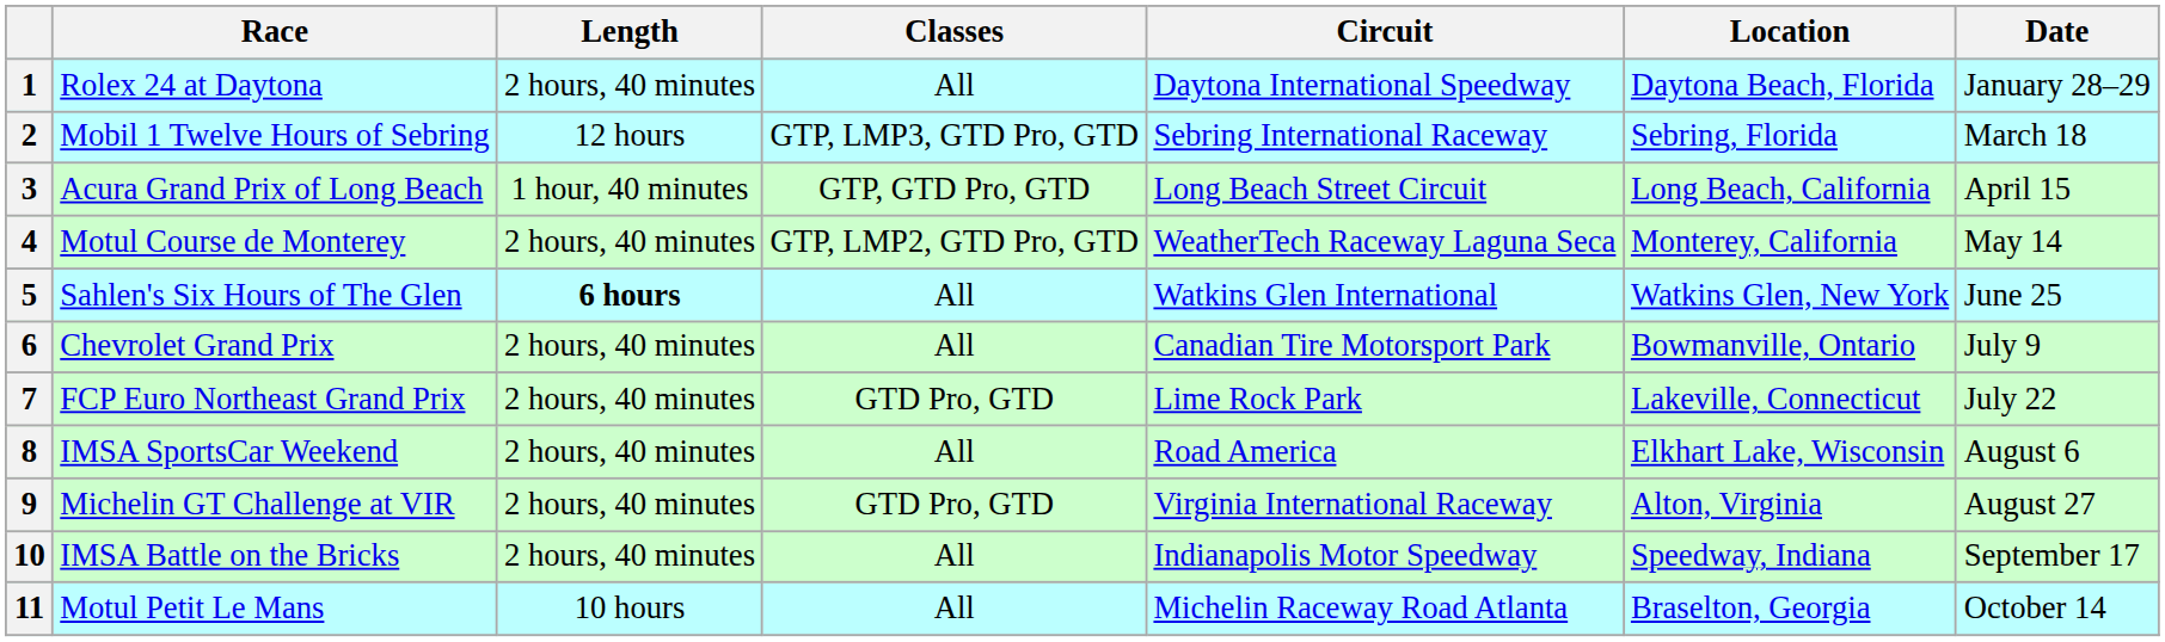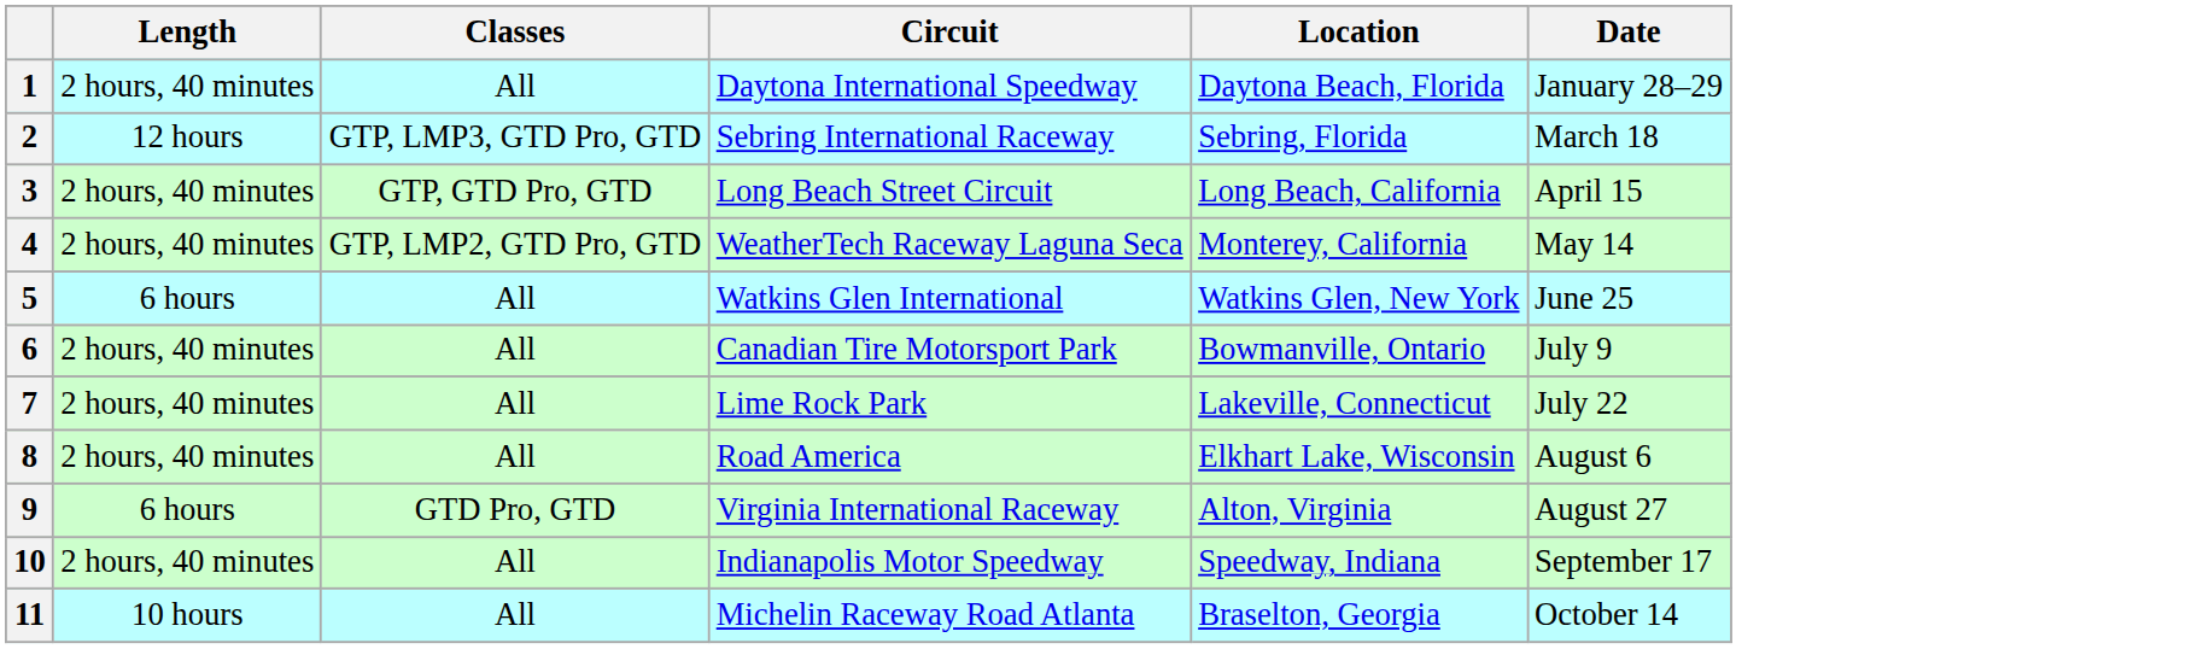- column: Race | Rolex 24 at Daytona | Mobil 1 Twelve Hours of Sebring | Acura Grand Prix of Long Beach | Motul Course de Monterey | Sahlen's Six Hours of The Glen | Chevrolet Grand Prix | FCP Euro Northeast Grand Prix | IMSA SportsCar Weekend | Michelin GT Challenge at VIR | IMSA Battle on the Bricks | Motul Petit Le Mans
3 | Length: 1 hour, 40 minutes -> 2 hours, 40 minutes
5 | Length: bold -> normal
7 | Classes: GTD Pro, GTD -> All
9 | Length: 2 hours, 40 minutes -> 6 hours
